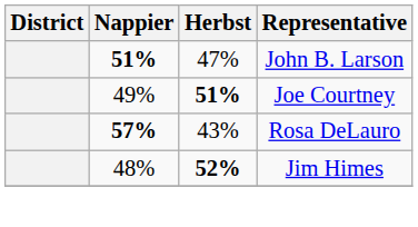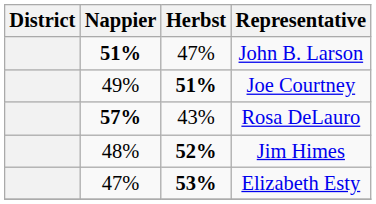+ row: 47% | 53% | Elizabeth Esty
